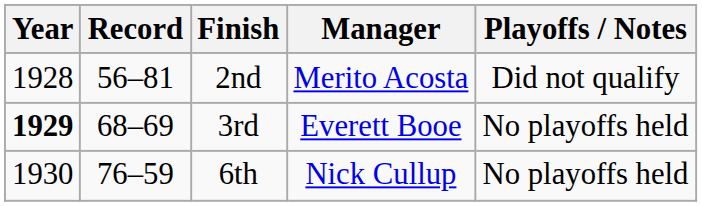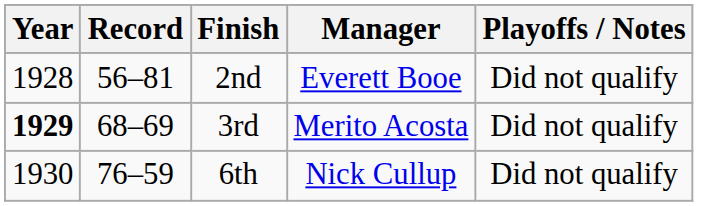2nd | Manager: Merito Acosta -> Everett Booe
3rd | Manager: Everett Booe -> Merito Acosta
3rd | Playoffs / Notes: No playoffs held -> Did not qualify
6th | Playoffs / Notes: No playoffs held -> Did not qualify
